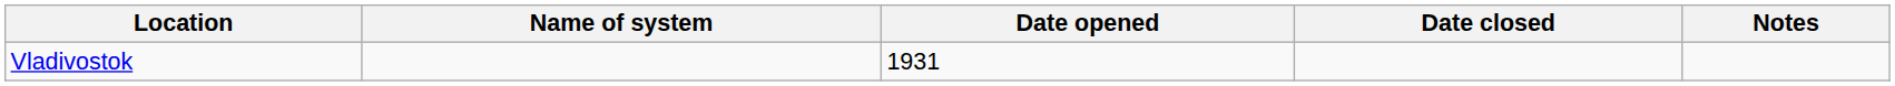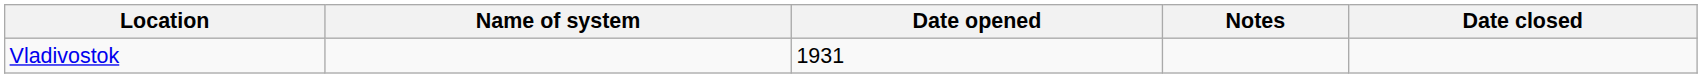columns swapped: Date closed <-> Notes
